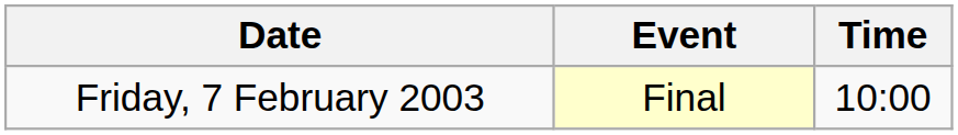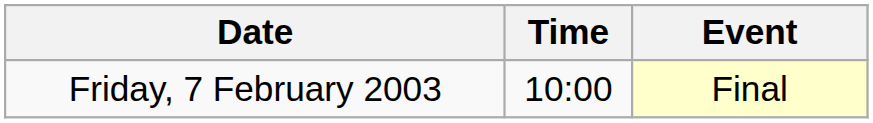columns swapped: Time <-> Event
